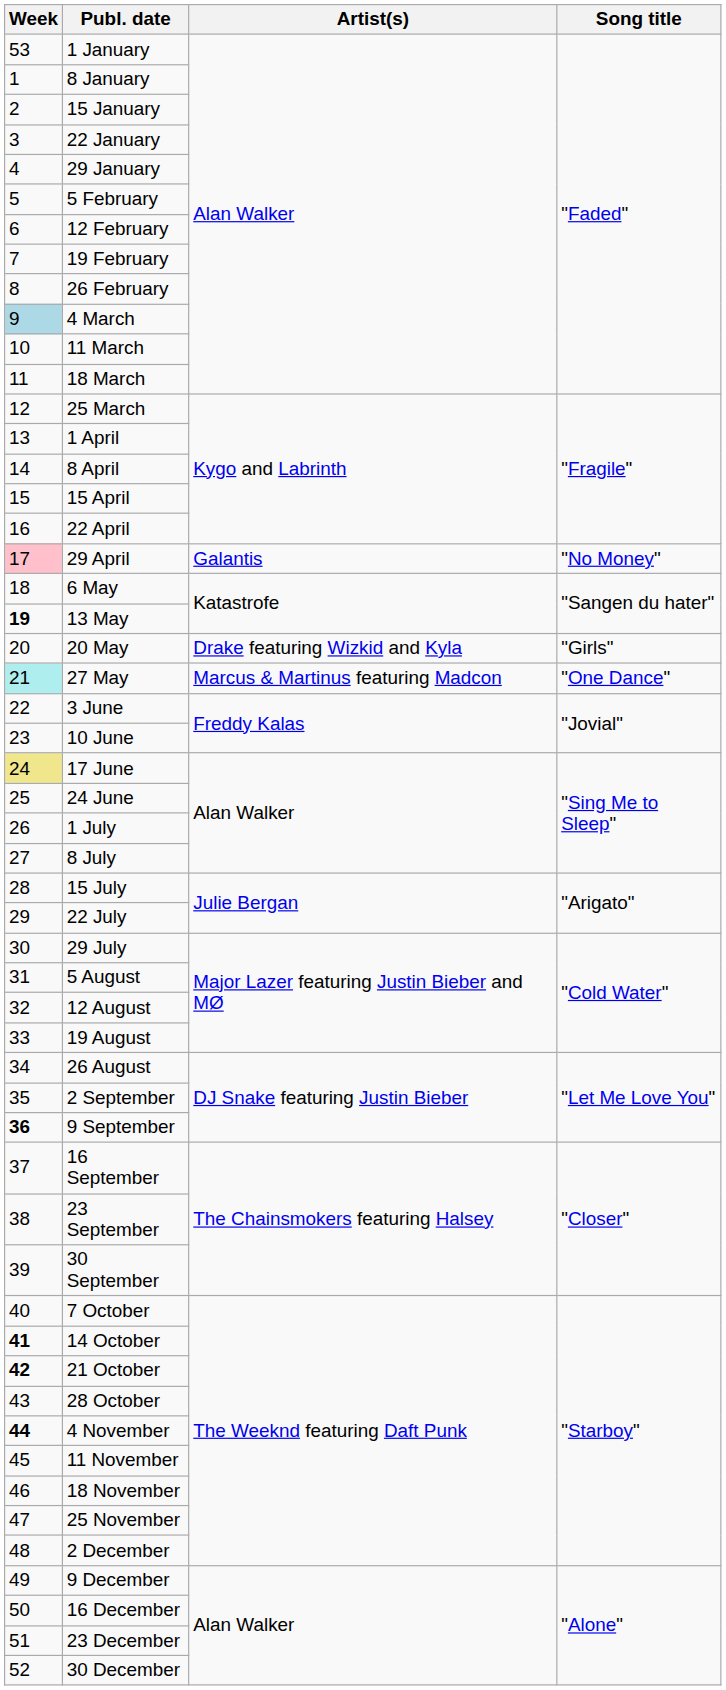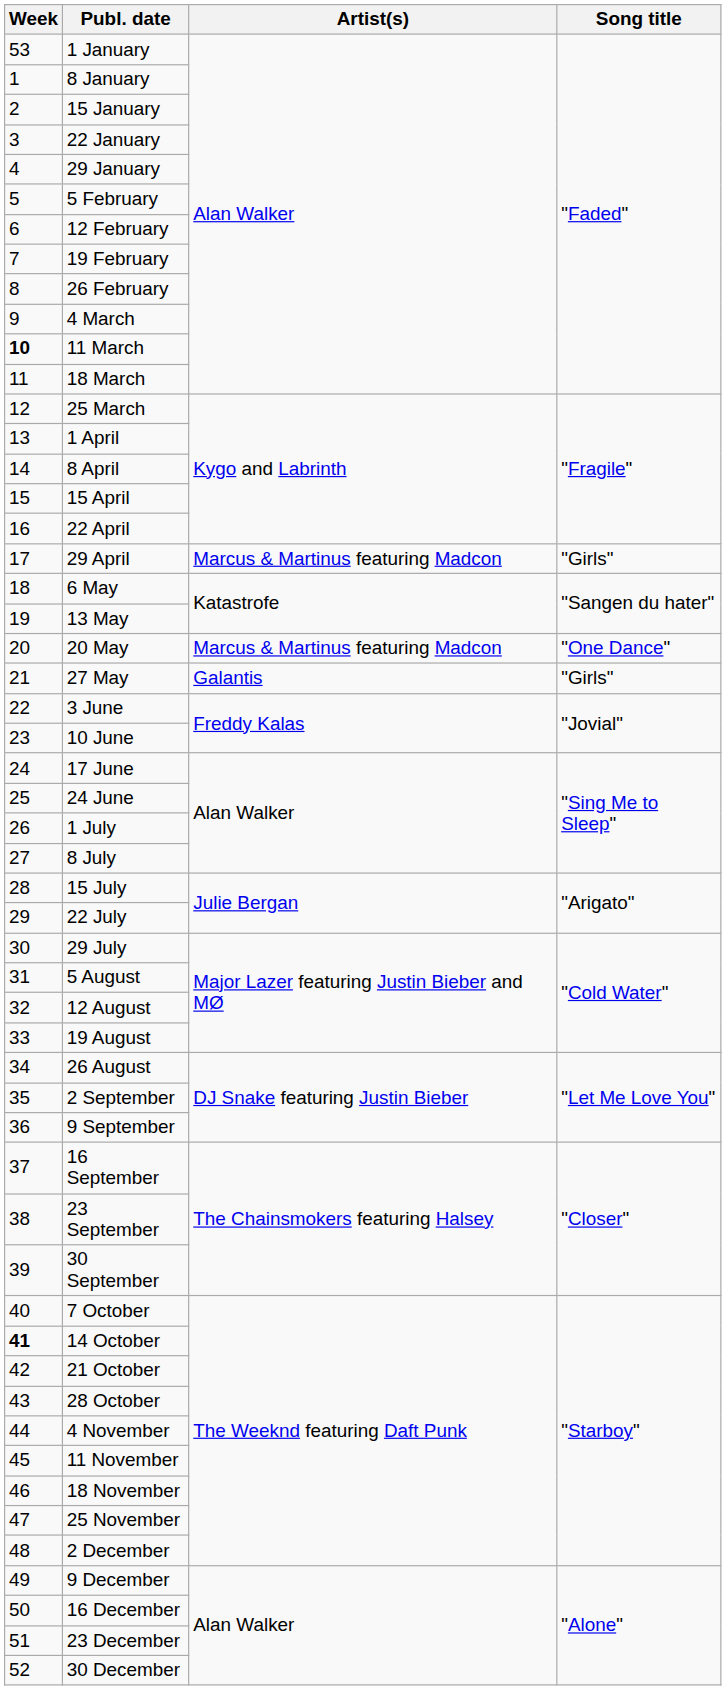4 March | Week: lightblue background -> no background
11 March | Week: normal -> bold
29 April | Week: pink background -> no background
29 April | Artist(s): Galantis -> Marcus & Martinus featuring Madcon
29 April | Song title: "No Money" -> "Girls"
13 May | Week: bold -> normal
20 May | Artist(s): Drake featuring Wizkid and Kyla -> Marcus & Martinus featuring Madcon
20 May | Song title: "Girls" -> "One Dance"
27 May | Week: paleturquoise background -> no background
27 May | Artist(s): Marcus & Martinus featuring Madcon -> Galantis
27 May | Song title: "One Dance" -> "Girls"
17 June | Week: khaki background -> no background
9 September | Week: bold -> normal
21 October | Week: bold -> normal
4 November | Week: bold -> normal
